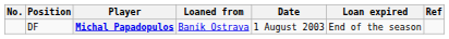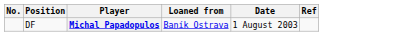- column: Loan expired | End of the season
